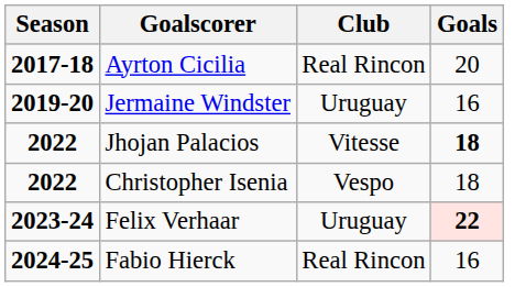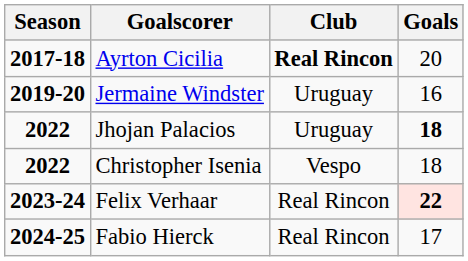Ayrton Cicilia | Club: normal -> bold
Jhojan Palacios | Club: Vitesse -> Uruguay
Felix Verhaar | Club: Uruguay -> Real Rincon
Fabio Hierck | Goals: 16 -> 17
